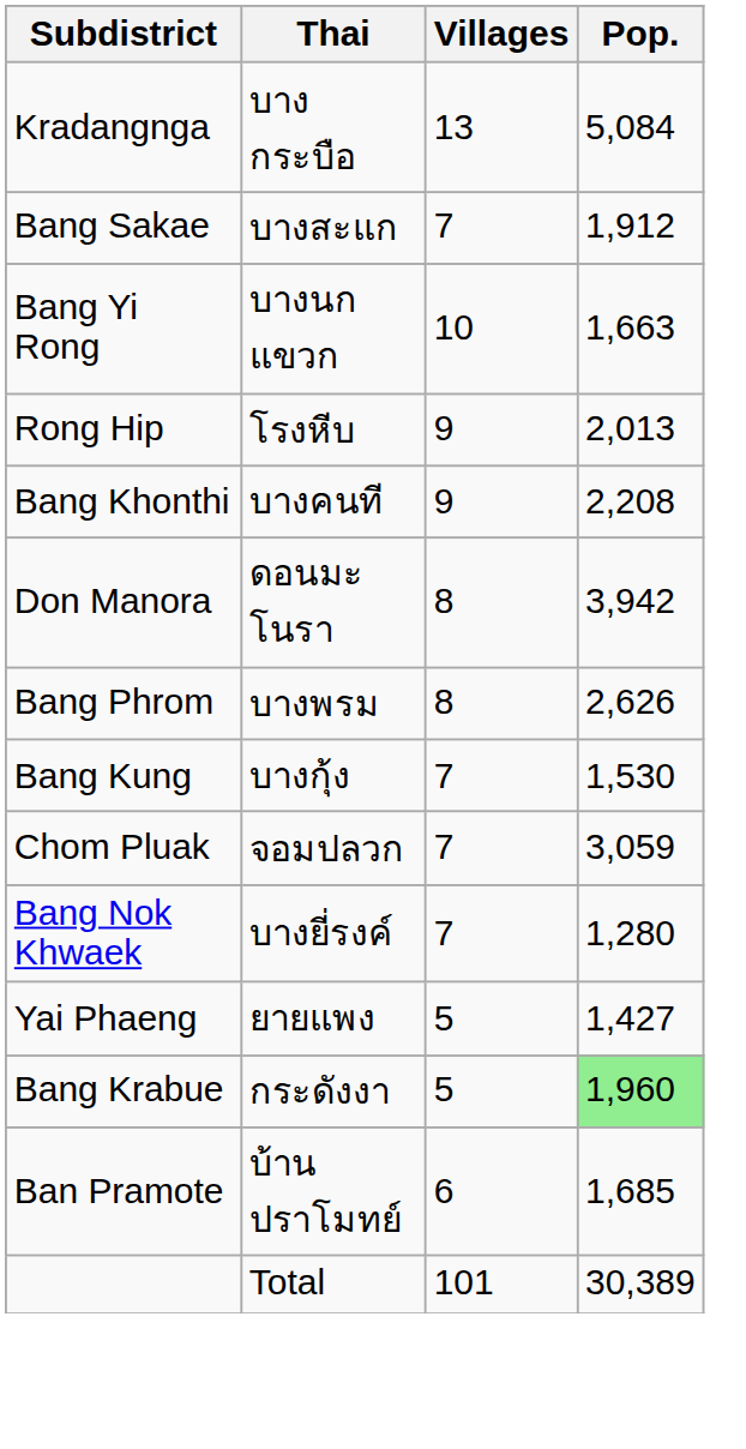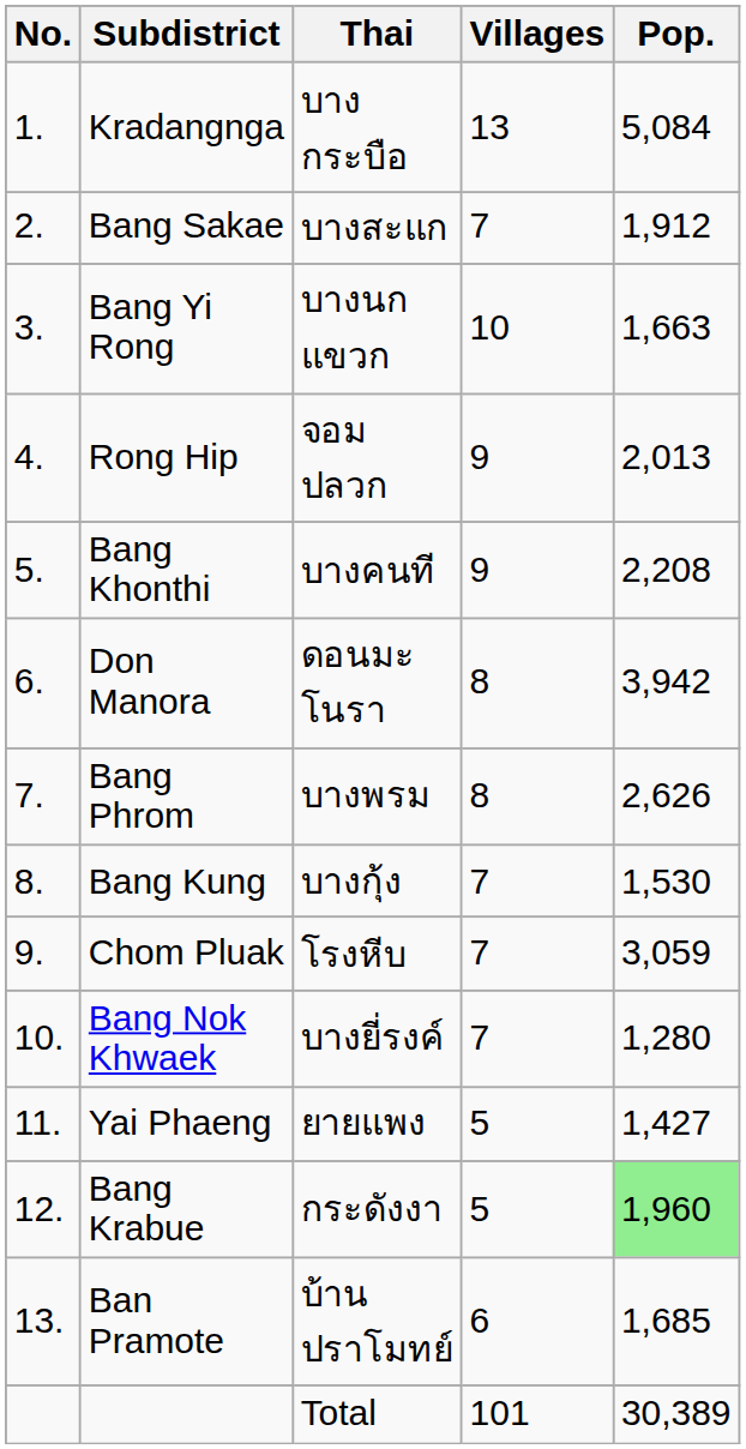+ column: No. | 1. | 2. | 3. | 4. | 5. | 6. | 7. | 8. | 9. | 10. | 11. | 12. | 13.
Rong Hip | Thai: โรงหีบ -> จอมปลวก
Chom Pluak | Thai: จอมปลวก -> โรงหีบ
